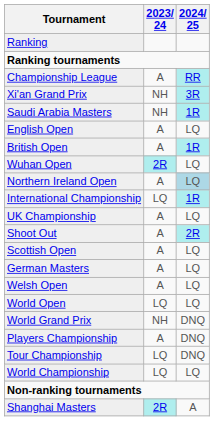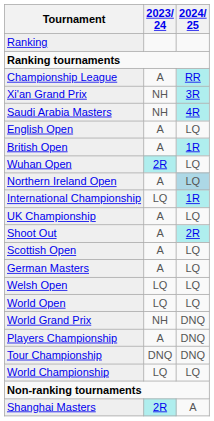Saudi Arabia Masters | 2024/ 25: 1R -> 4R
Welsh Open | 2023/ 24: A -> LQ
Tour Championship | 2023/ 24: LQ -> DNQ
